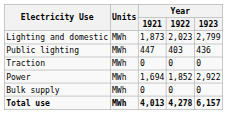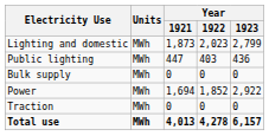rows swapped: Traction <-> Bulk supply
